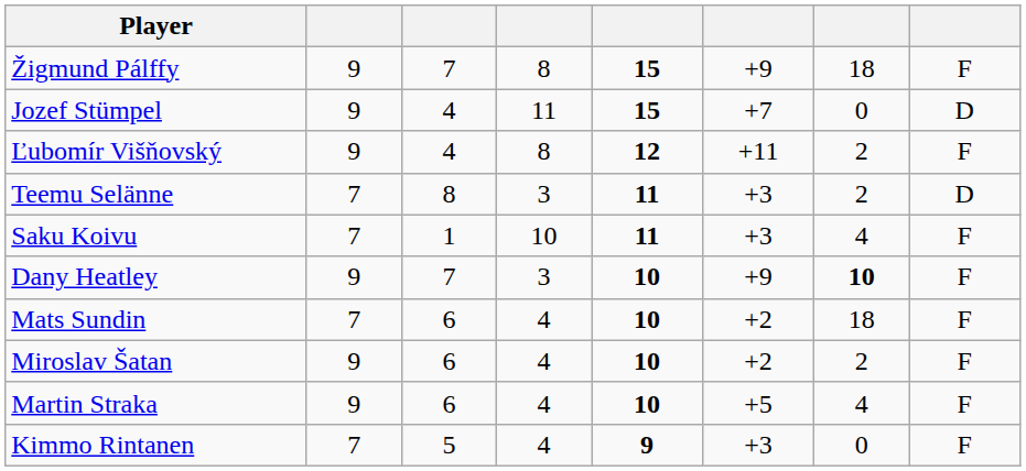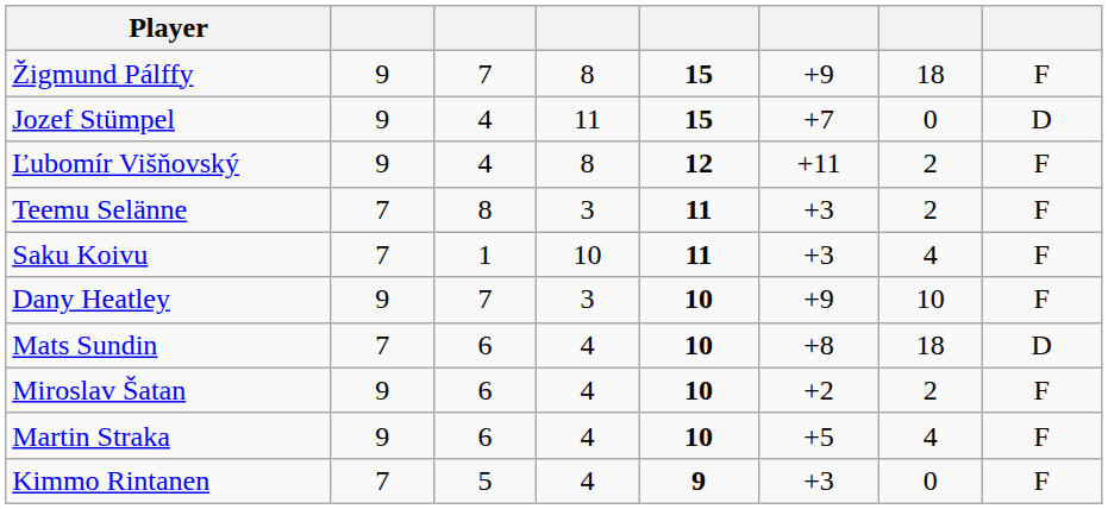Teemu Selänne | column 8: D -> F
Dany Heatley | column 7: bold -> normal
Mats Sundin | column 6: +2 -> +8
Mats Sundin | column 8: F -> D
